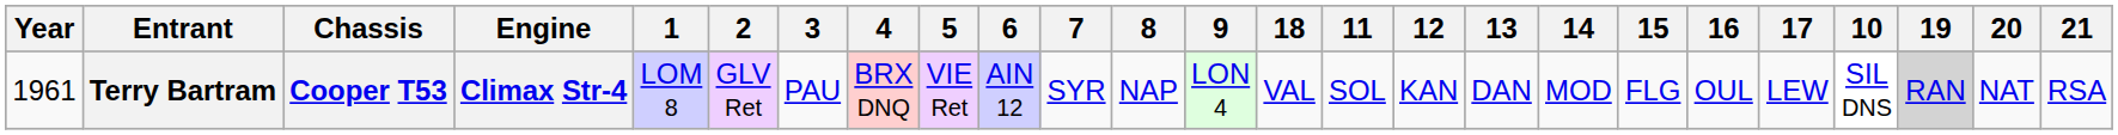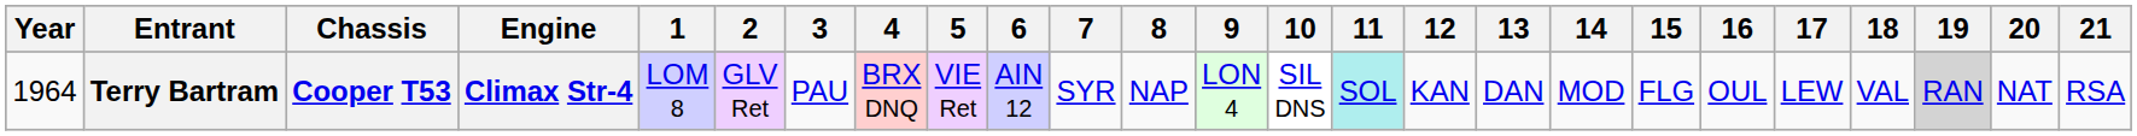columns swapped: 10 <-> 18
Terry Bartram | Year: 1961 -> 1964
Terry Bartram | 11: no background -> paleturquoise background
